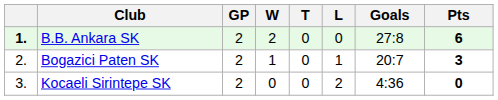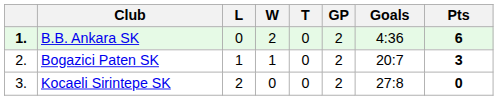columns swapped: GP <-> L
B.B. Ankara SK | Goals: 27:8 -> 4:36
Kocaeli Sirintepe SK | Goals: 4:36 -> 27:8
